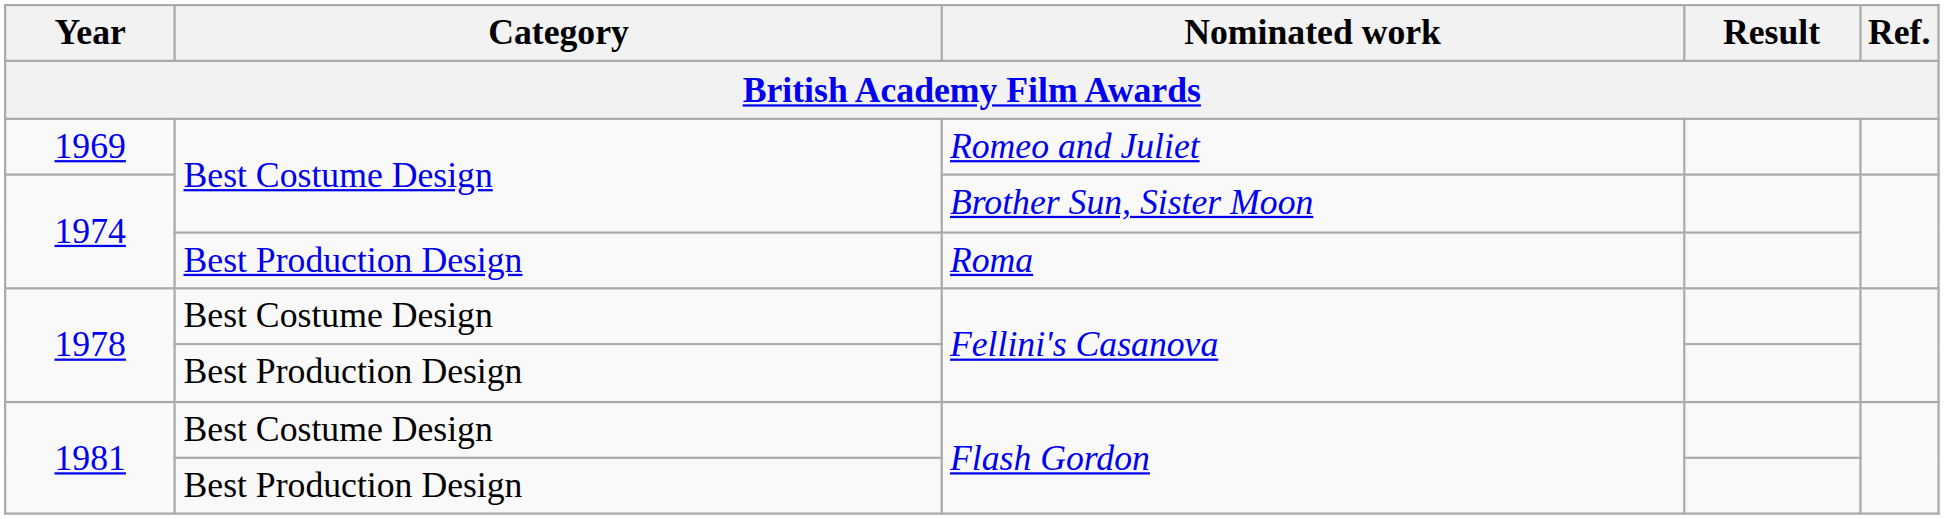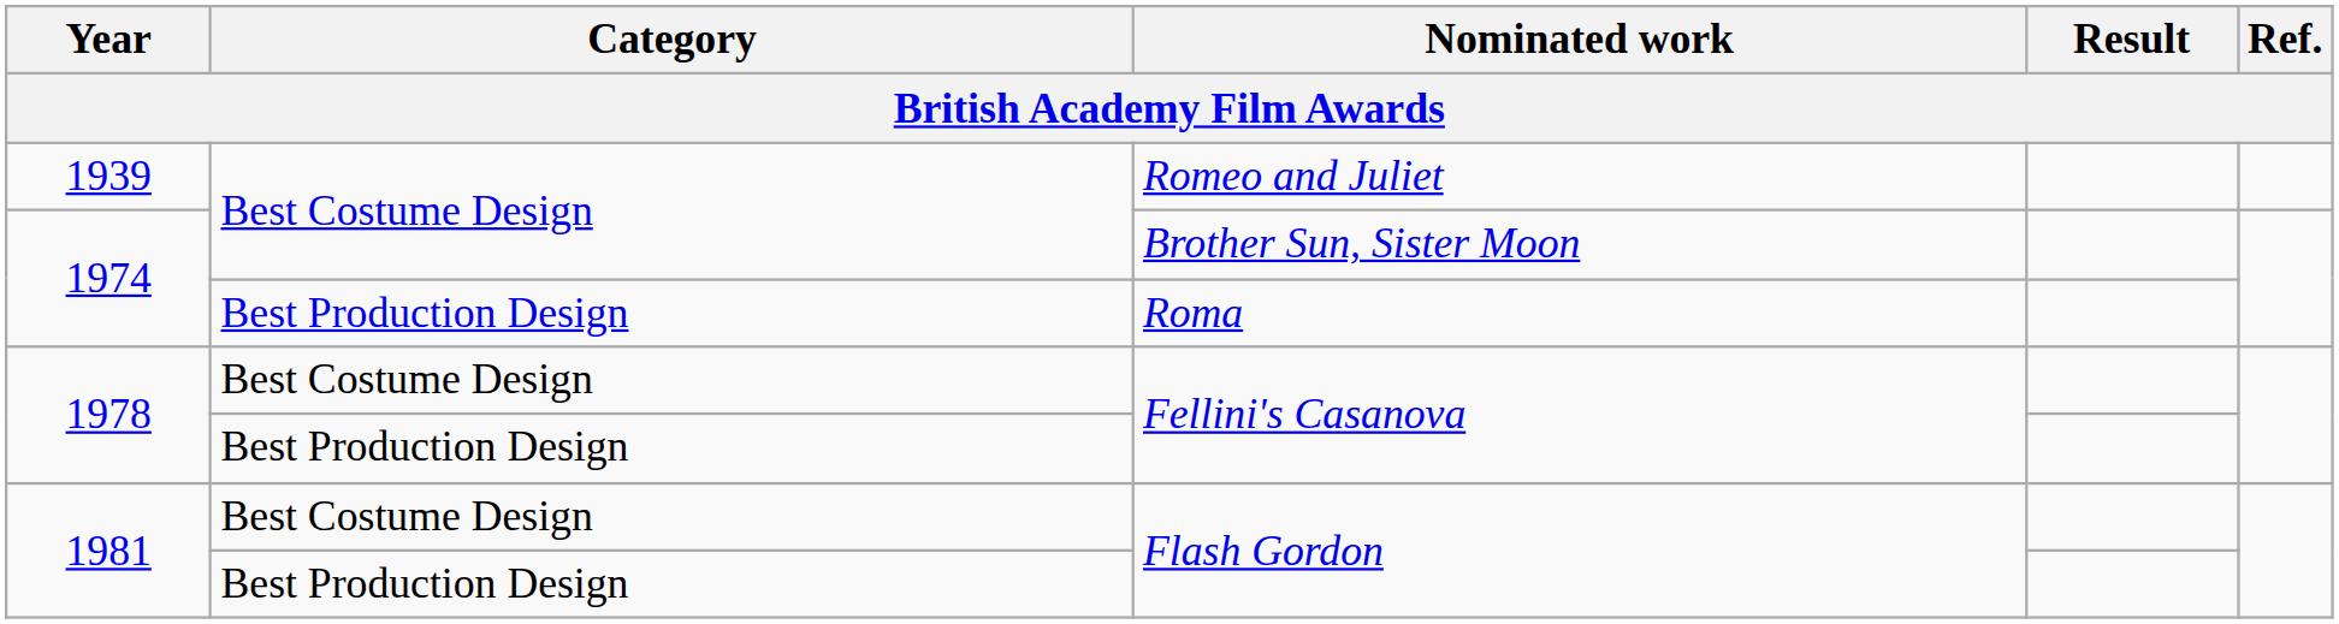Romeo and Juliet | Year: 1969 -> 1939
